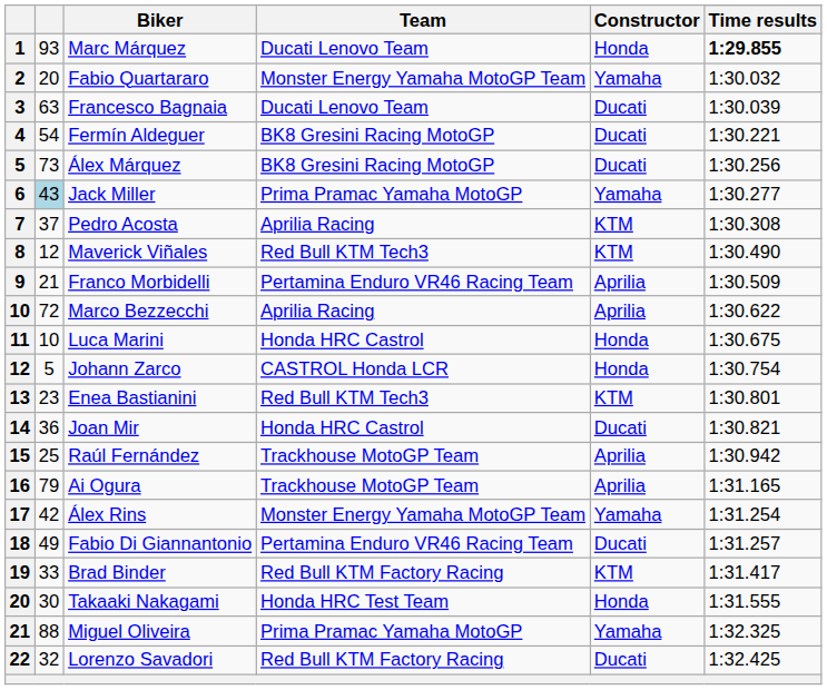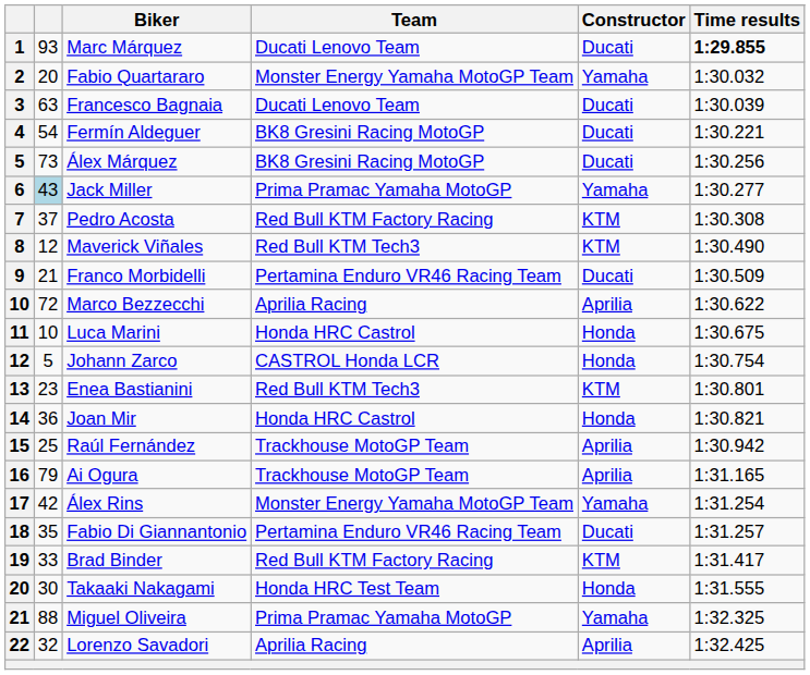Marc Márquez | Constructor: Honda -> Ducati
Pedro Acosta | Team: Aprilia Racing -> Red Bull KTM Factory Racing
Franco Morbidelli | Constructor: Aprilia -> Ducati
Joan Mir | Constructor: Ducati -> Honda
Fabio Di Giannantonio | column 2: 49 -> 35
Lorenzo Savadori | Team: Red Bull KTM Factory Racing -> Aprilia Racing
Lorenzo Savadori | Constructor: Ducati -> Aprilia
